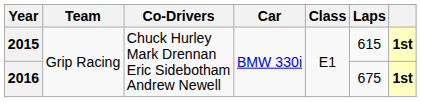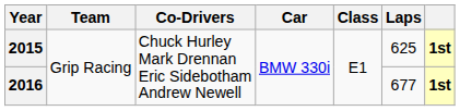2015 | Laps: 615 -> 625
2016 | Laps: 675 -> 677
